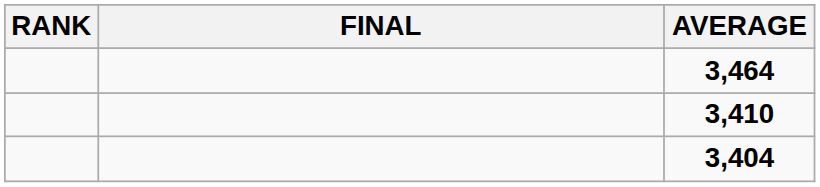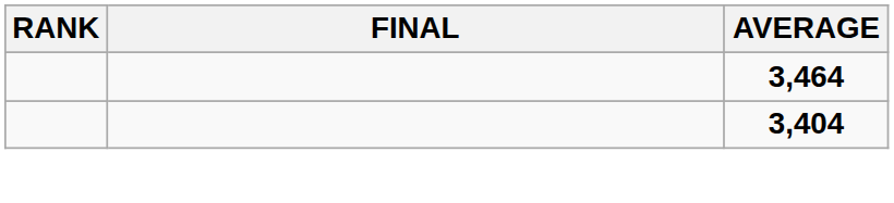- row: 3,410
